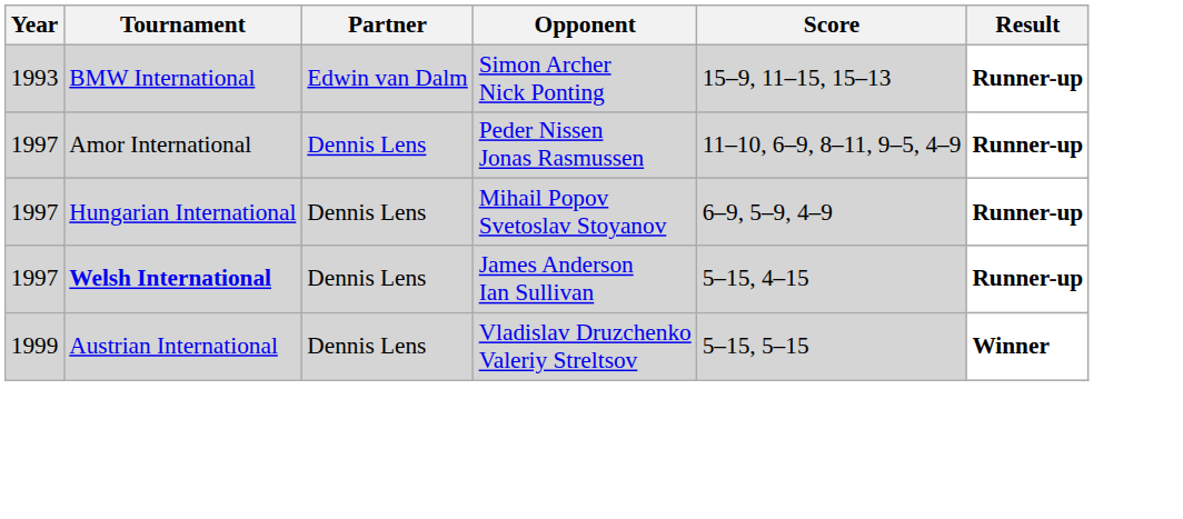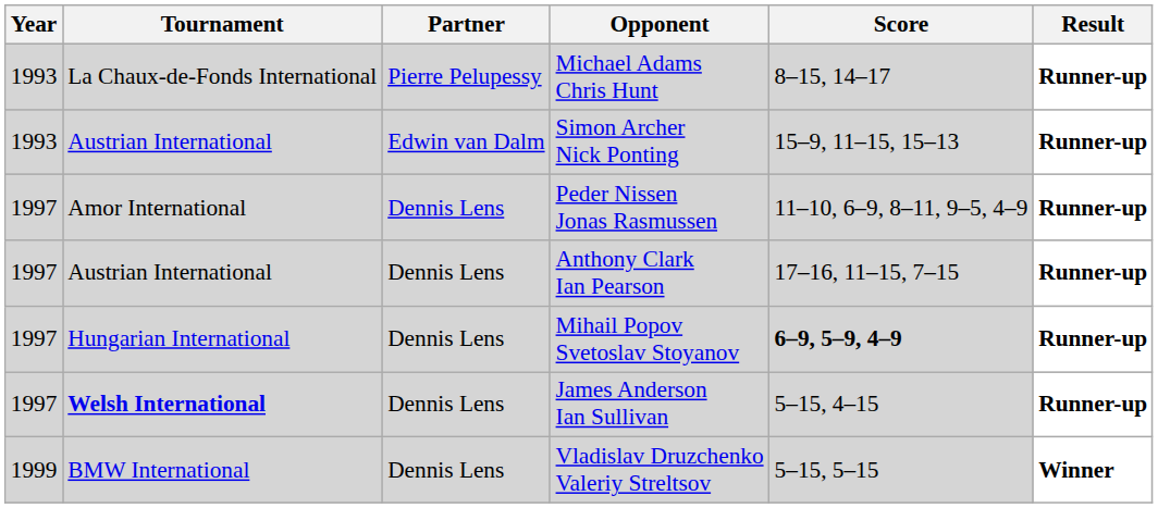+ row: 1993 | La Chaux-de-Fonds International | Pierre Pelupessy | Michael Adams Chris Hunt | 8–15, 14–17 | Runner-up
Simon Archer Nick Ponting | Tournament: BMW International -> Austrian International
+ row: 1997 | Austrian International | Dennis Lens | Anthony Clark Ian Pearson | 17–16, 11–15, 7–15 | Runner-up
Mihail Popov Svetoslav Stoyanov | Score: normal -> bold
Vladislav Druzchenko Valeriy Streltsov | Tournament: Austrian International -> BMW International
